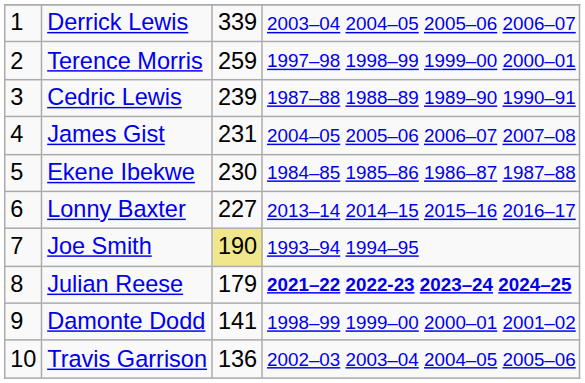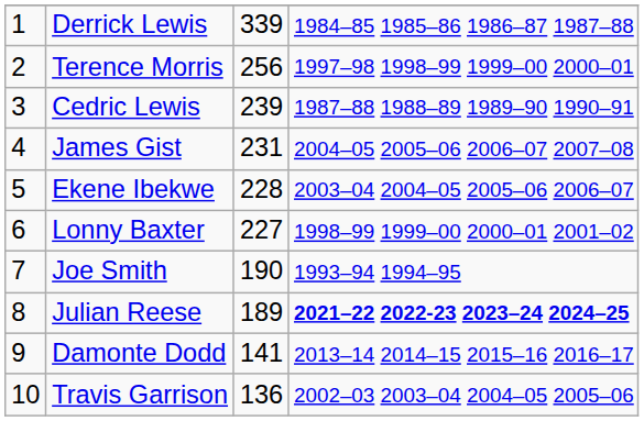Derrick Lewis | column 4: 2003–04 2004–05 2005–06 2006–07 -> 1984–85 1985–86 1986–87 1987–88
Terence Morris | column 3: 259 -> 256
Ekene Ibekwe | column 3: 230 -> 228
Ekene Ibekwe | column 4: 1984–85 1985–86 1986–87 1987–88 -> 2003–04 2004–05 2005–06 2006–07
Lonny Baxter | column 4: 2013–14 2014–15 2015–16 2016–17 -> 1998–99 1999–00 2000–01 2001–02
Joe Smith | column 3: khaki background -> no background
Julian Reese | column 3: 179 -> 189
Damonte Dodd | column 4: 1998–99 1999–00 2000–01 2001–02 -> 2013–14 2014–15 2015–16 2016–17
